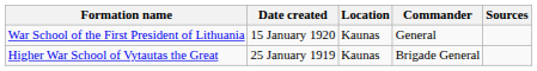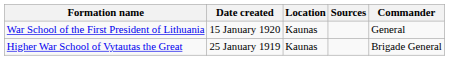columns swapped: Commander <-> Sources
